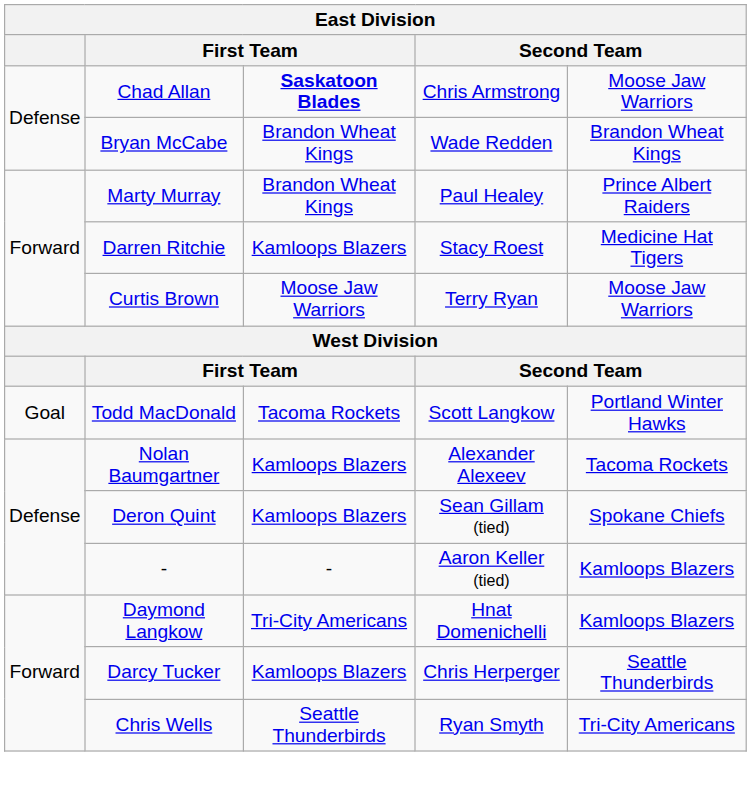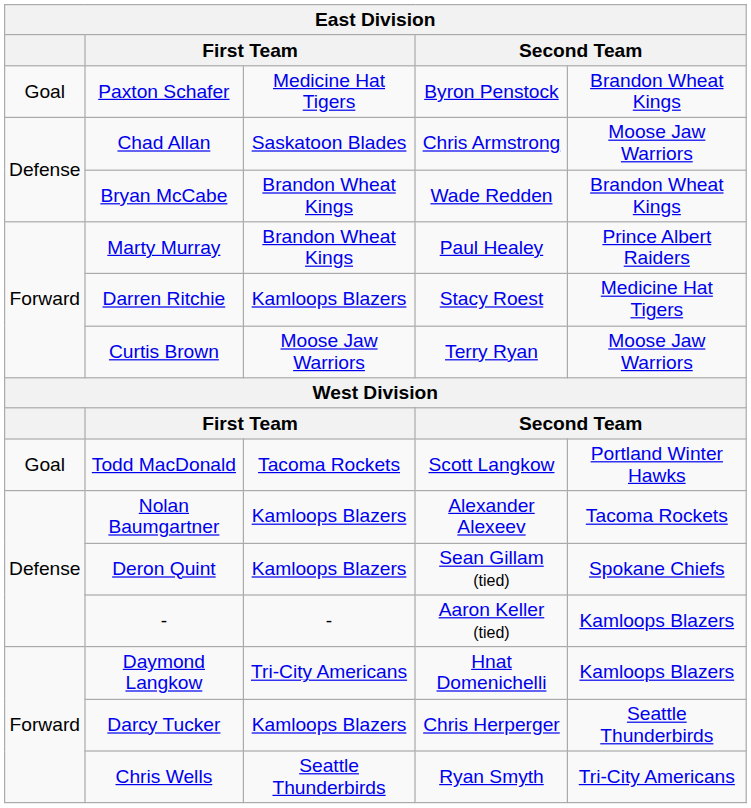+ row: Goal | Paxton Schafer | Medicine Hat Tigers | Byron Penstock | Brandon Wheat Kings
Chad Allan | column 3: bold -> normal
